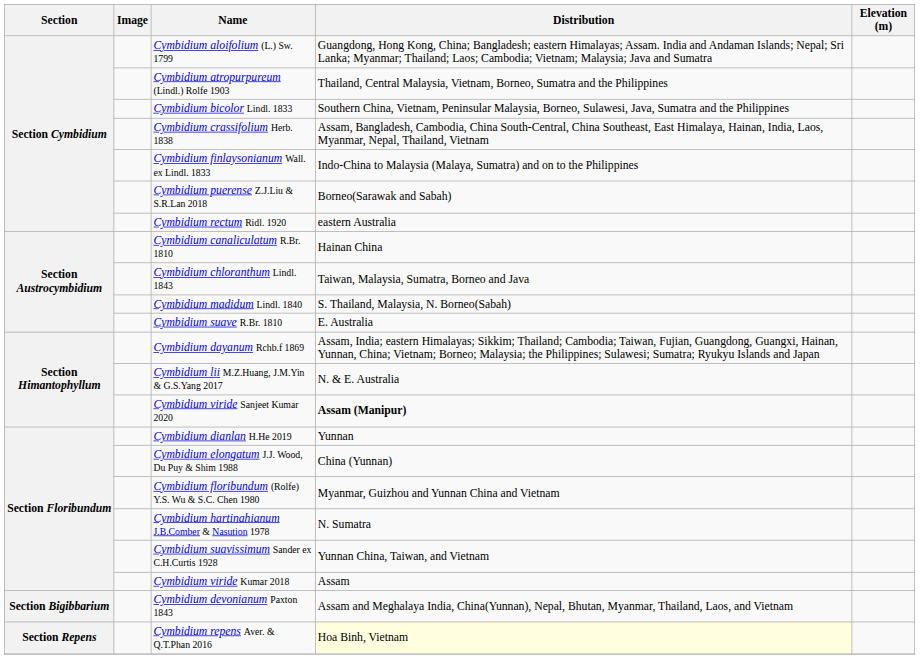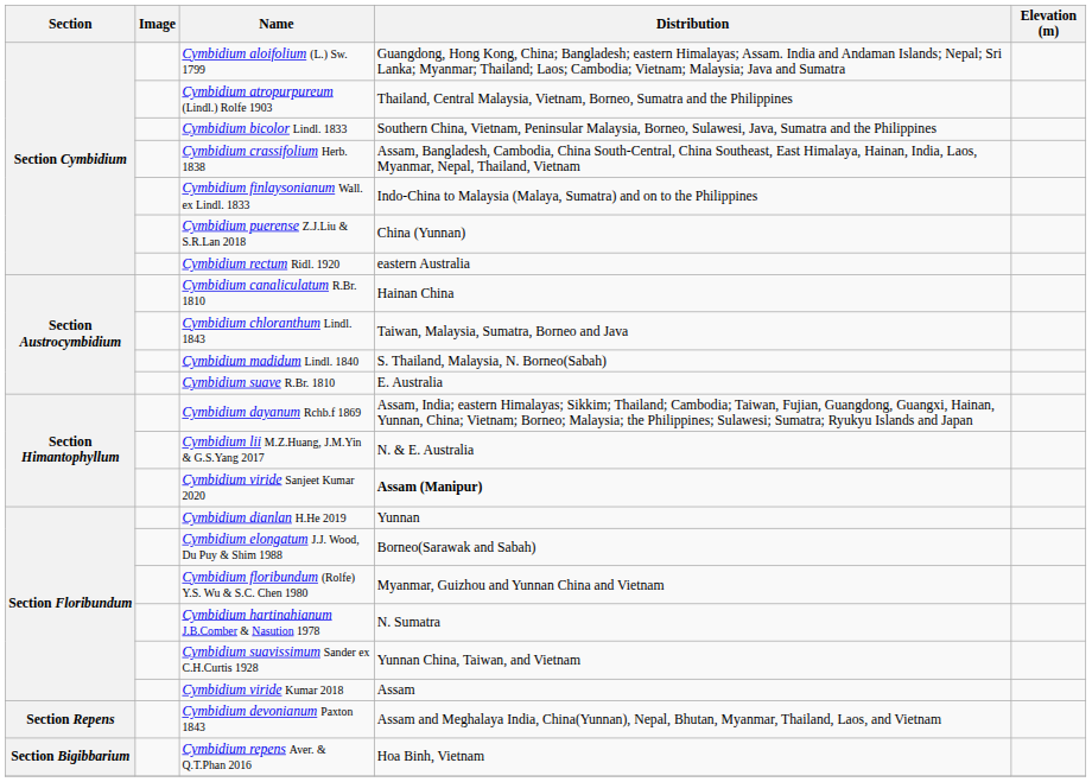Cymbidium puerense Z.J.Liu & S.R.Lan 2018 | Distribution: Borneo(Sarawak and Sabah) -> China (Yunnan)
Cymbidium elongatum J.J. Wood, Du Puy & Shim 1988 | Distribution: China (Yunnan) -> Borneo(Sarawak and Sabah)
Cymbidium devonianum Paxton 1843 | Section: Section Bigibbarium -> Section Repens
Cymbidium repens Aver. & Q.T.Phan 2016 | Section: Section Repens -> Section Bigibbarium
Cymbidium repens Aver. & Q.T.Phan 2016 | Distribution: lightyellow background -> no background
